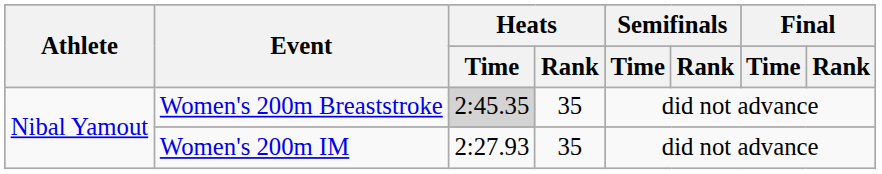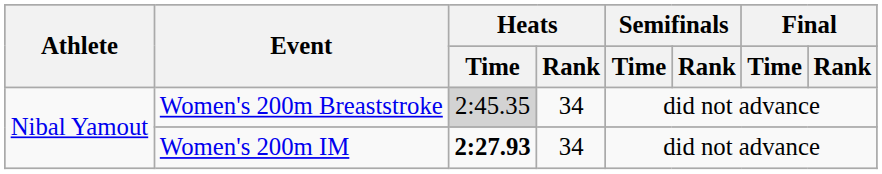Women's 200m Breaststroke | Heats / Rank: 35 -> 34
Women's 200m IM | Heats / Time: normal -> bold
Women's 200m IM | Heats / Rank: 35 -> 34
